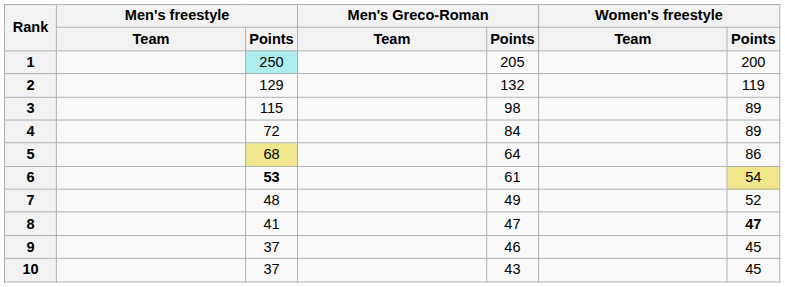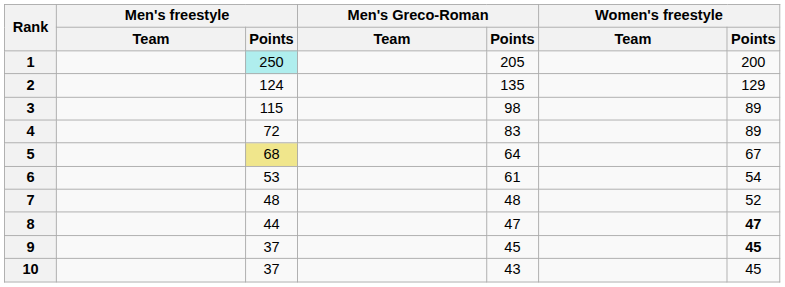2 | Men's freestyle / Points: 129 -> 124
2 | Men's Greco-Roman / Points: 132 -> 135
2 | Women's freestyle / Points: 119 -> 129
4 | Men's Greco-Roman / Points: 84 -> 83
5 | Women's freestyle / Points: 86 -> 67
6 | Men's freestyle / Points: bold -> normal
6 | Women's freestyle / Points: khaki background -> no background
7 | Men's Greco-Roman / Points: 49 -> 48
8 | Men's freestyle / Points: 41 -> 44
9 | Men's Greco-Roman / Points: 46 -> 45
9 | Women's freestyle / Points: normal -> bold
